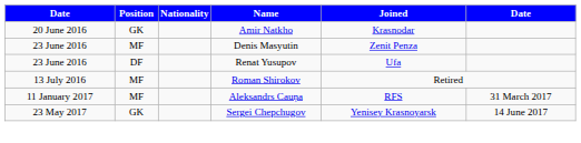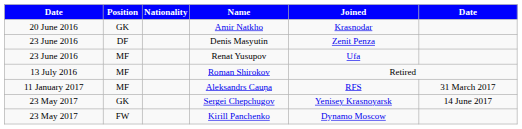Denis Masyutin | Position: MF -> DF
Renat Yusupov | Position: DF -> MF
+ row: 23 May 2017 | FW | Kirill Panchenko | Dynamo Moscow
